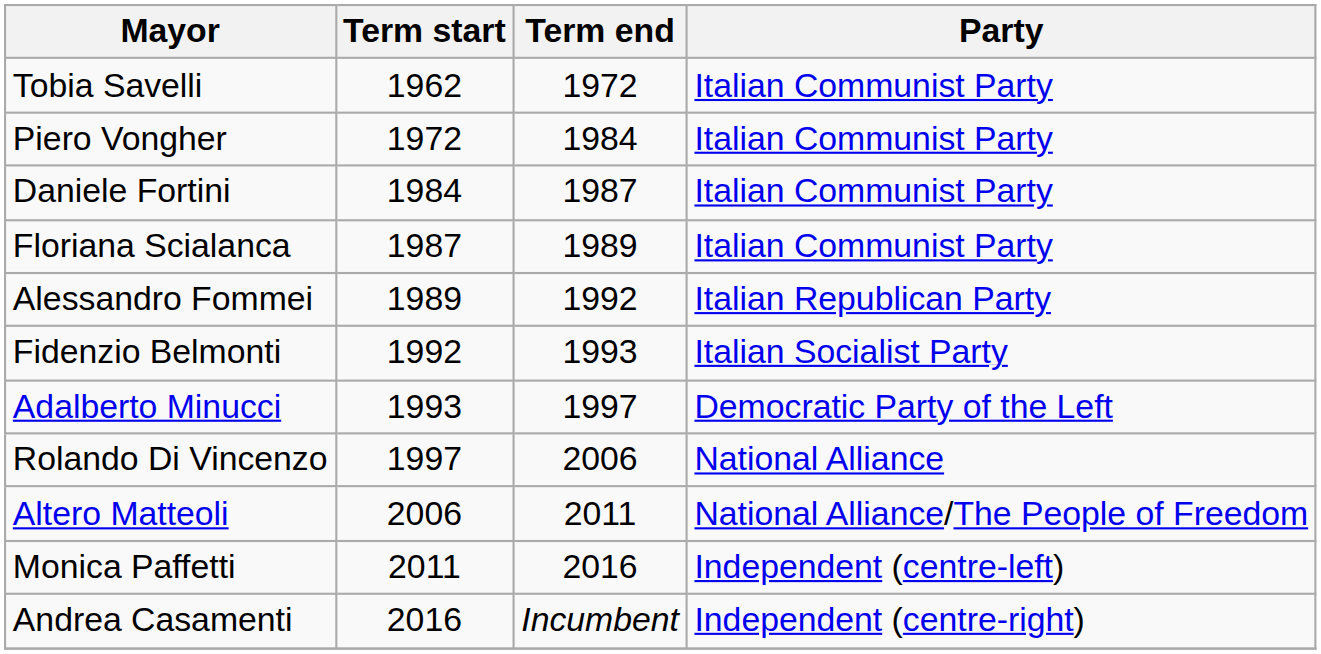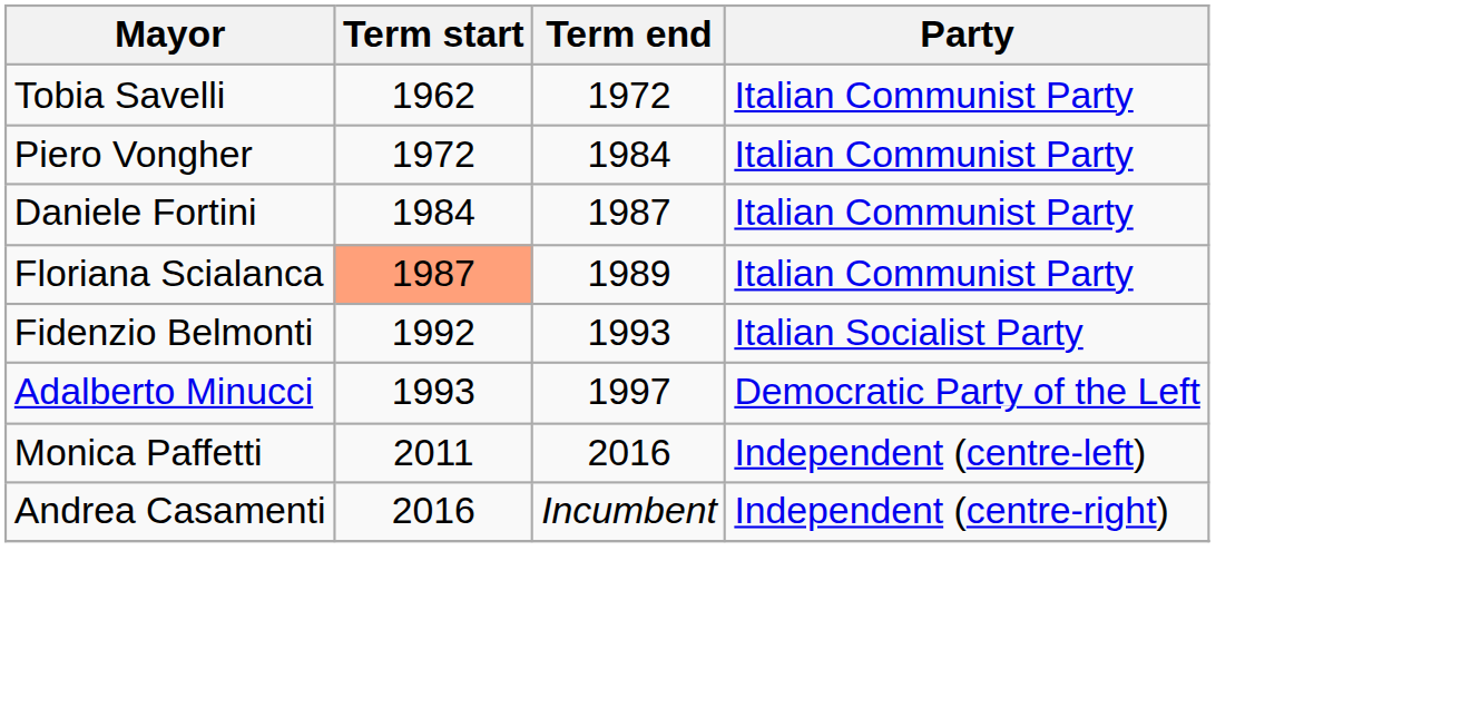Floriana Scialanca | Term start: no background -> lightsalmon background
- row: Alessandro Fommei | 1989 | 1992 | Italian Republican Party
- row: Rolando Di Vincenzo | 1997 | 2006 | National Alliance
- row: Altero Matteoli | 2006 | 2011 | National Alliance/The People of Freedom
